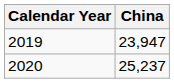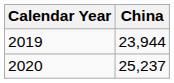2019 | China: 23,947 -> 23,944
